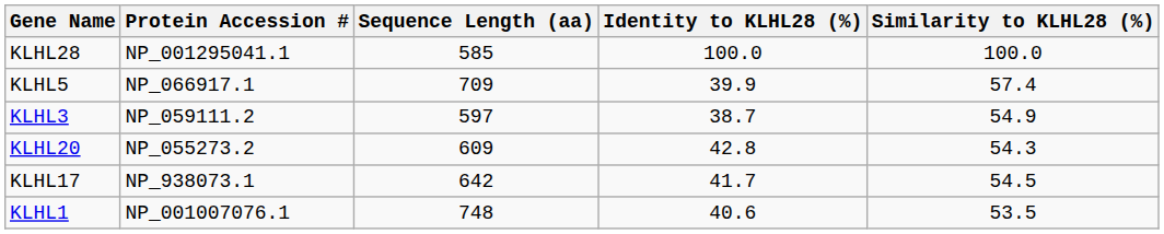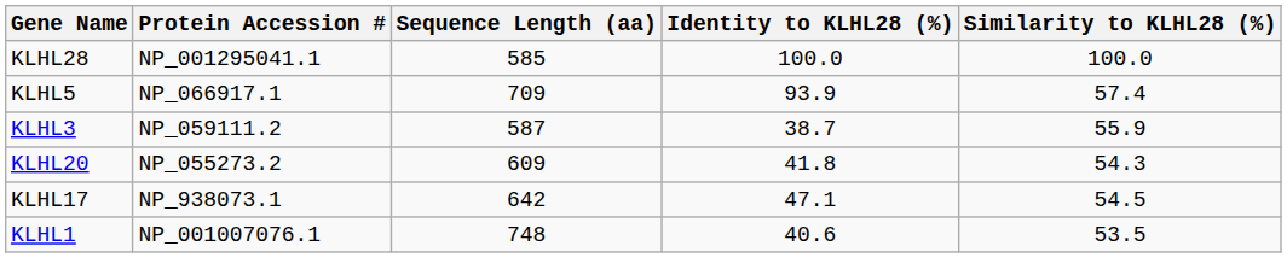KLHL5 | Identity to KLHL28 (%): 39.9 -> 93.9
KLHL3 | Sequence Length (aa): 597 -> 587
KLHL3 | Similarity to KLHL28 (%): 54.9 -> 55.9
KLHL20 | Identity to KLHL28 (%): 42.8 -> 41.8
KLHL17 | Identity to KLHL28 (%): 41.7 -> 47.1
